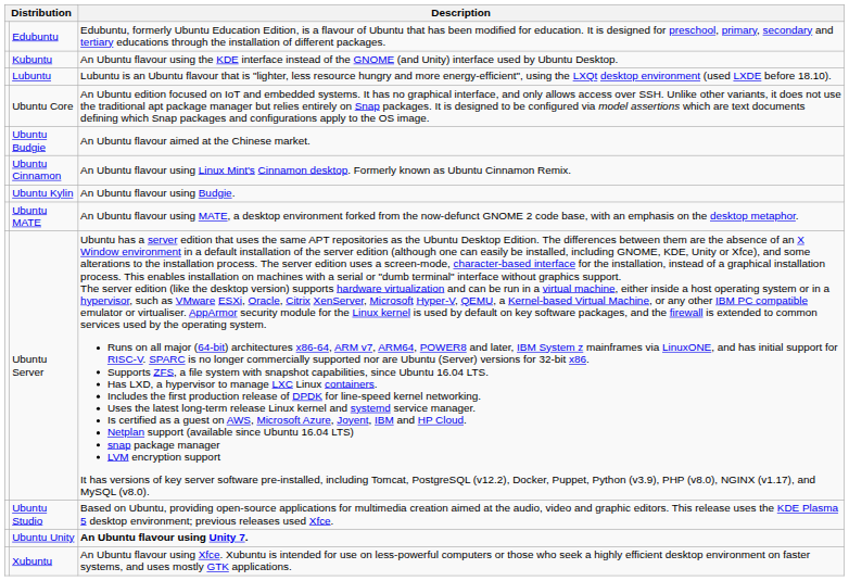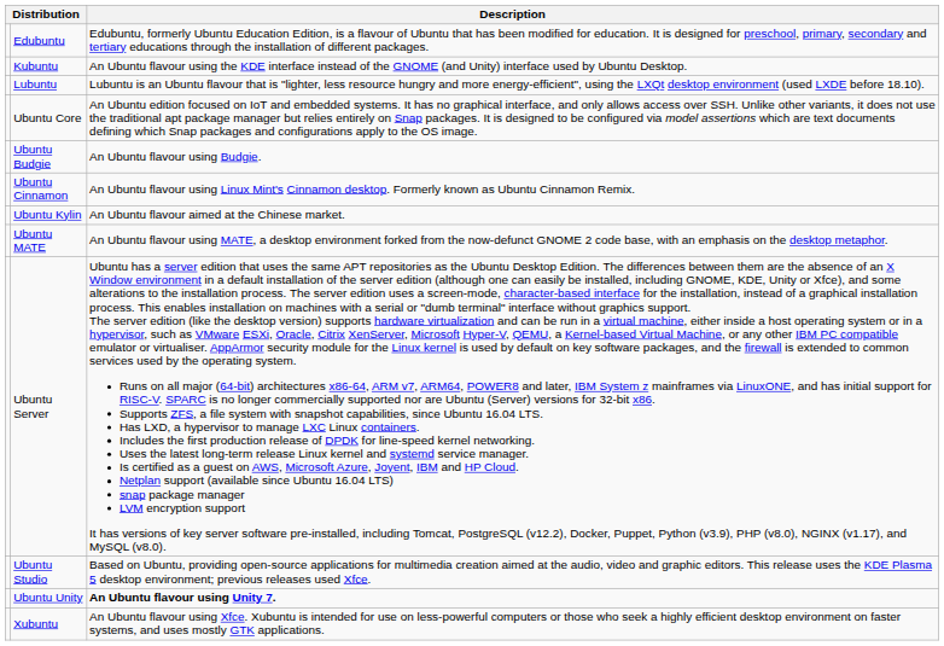Ubuntu Budgie | Description: An Ubuntu flavour aimed at the Chinese market. -> An Ubuntu flavour using Budgie.
Ubuntu Kylin | Description: An Ubuntu flavour using Budgie. -> An Ubuntu flavour aimed at the Chinese market.
